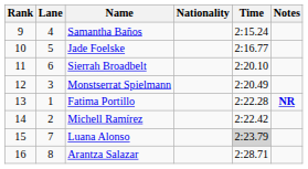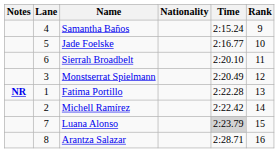columns swapped: Rank <-> Notes
